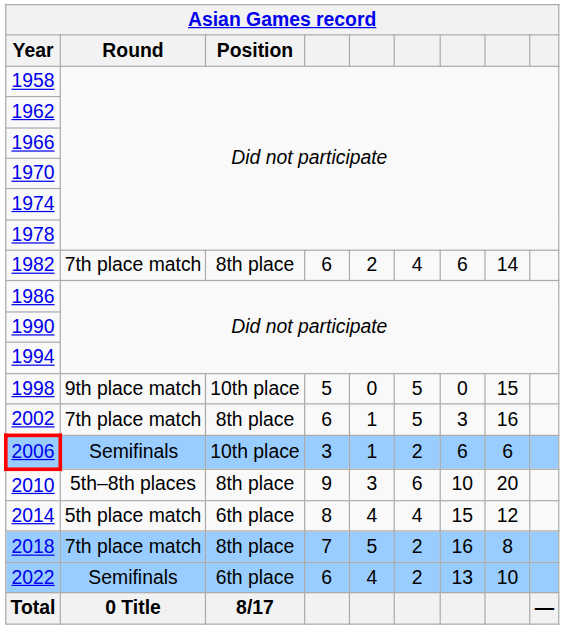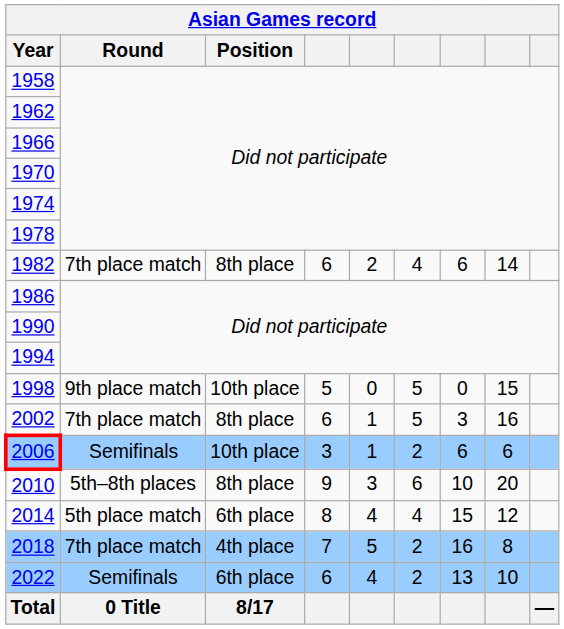2018 | Position: 8th place -> 4th place
